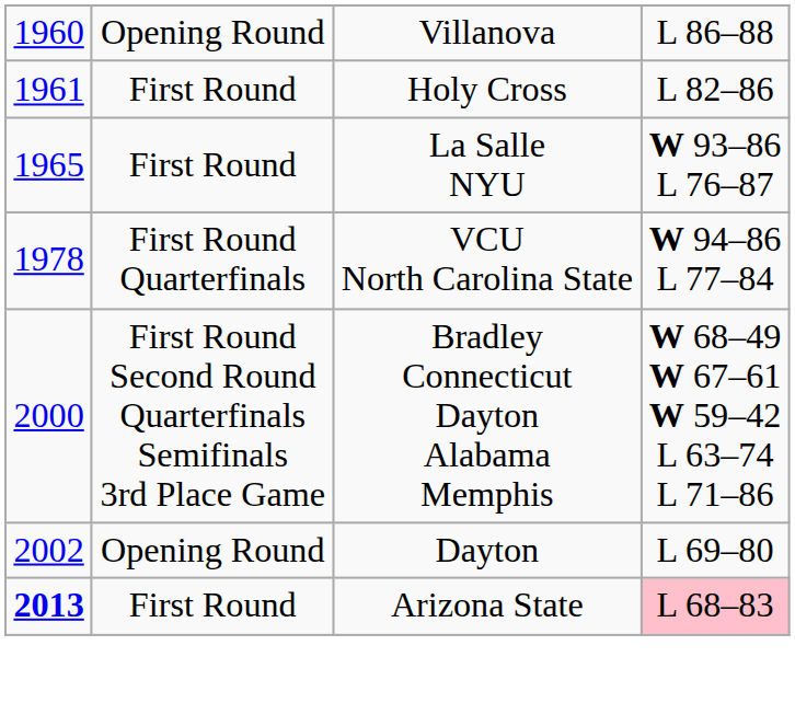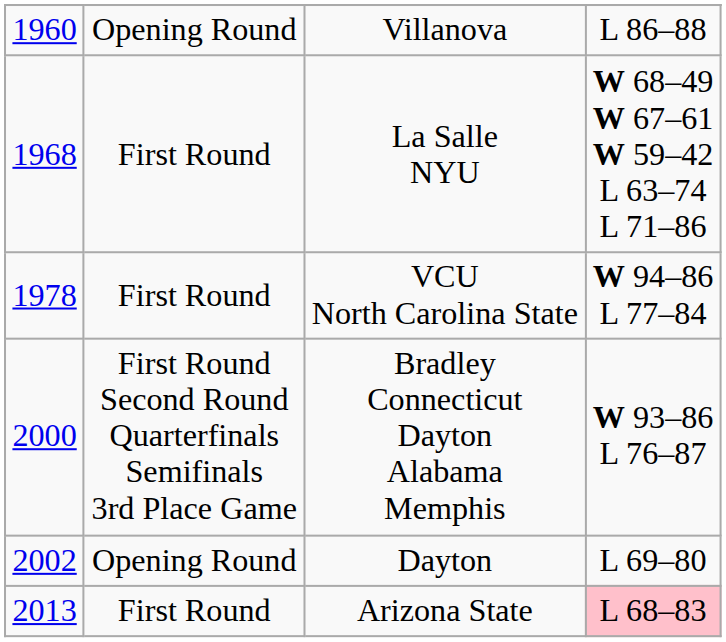- row: 1961 | First Round | Holy Cross | L 82–86
La Salle NYU | column 1: 1965 -> 1968
La Salle NYU | column 4: W 93–86 L 76–87 -> W 68–49 W 67–61 W 59–42 L 63–74 L 71–86
VCU North Carolina State | column 2: First Round Quarterfinals -> First Round
Bradley Connecticut Dayton Alabama Memphis | column 4: W 68–49 W 67–61 W 59–42 L 63–74 L 71–86 -> W 93–86 L 76–87
Arizona State | column 1: bold -> normal
